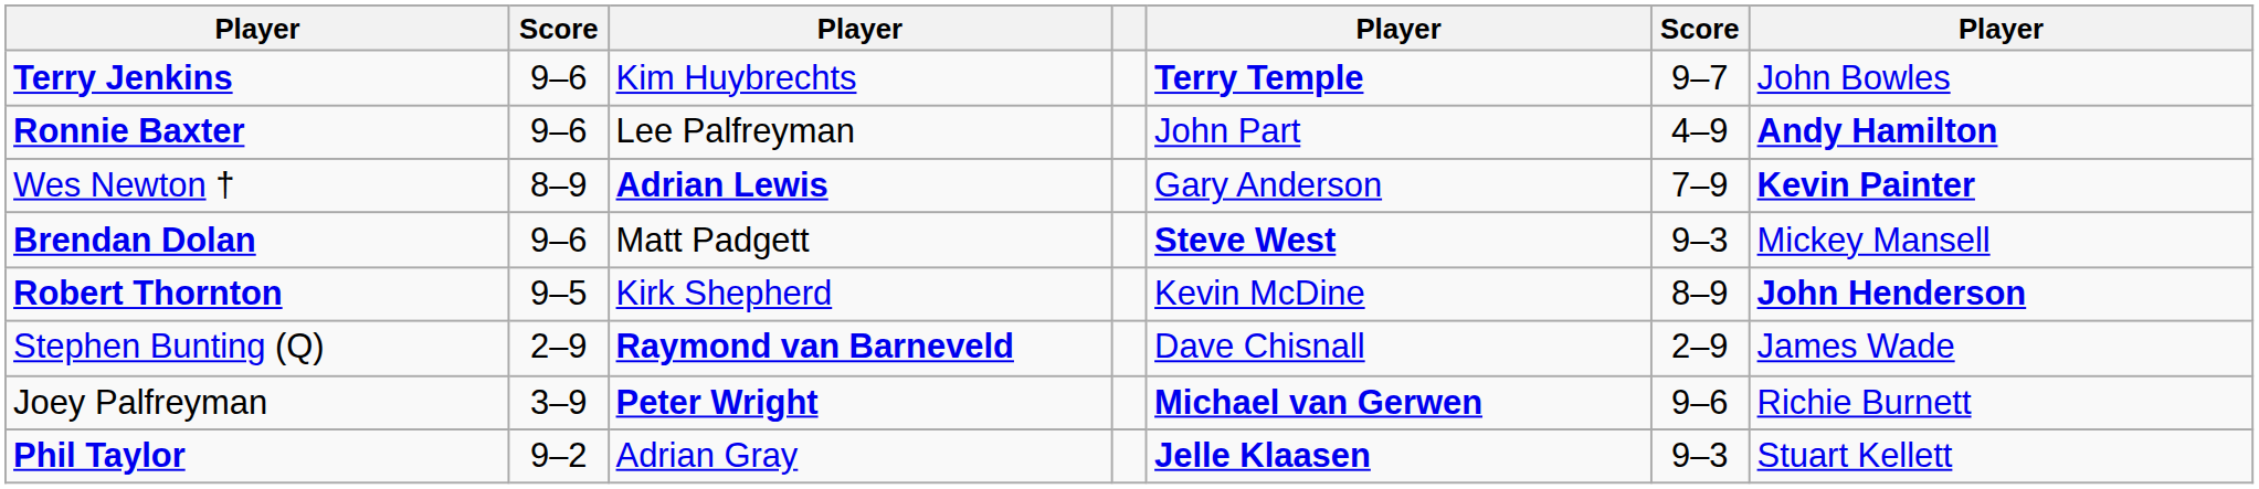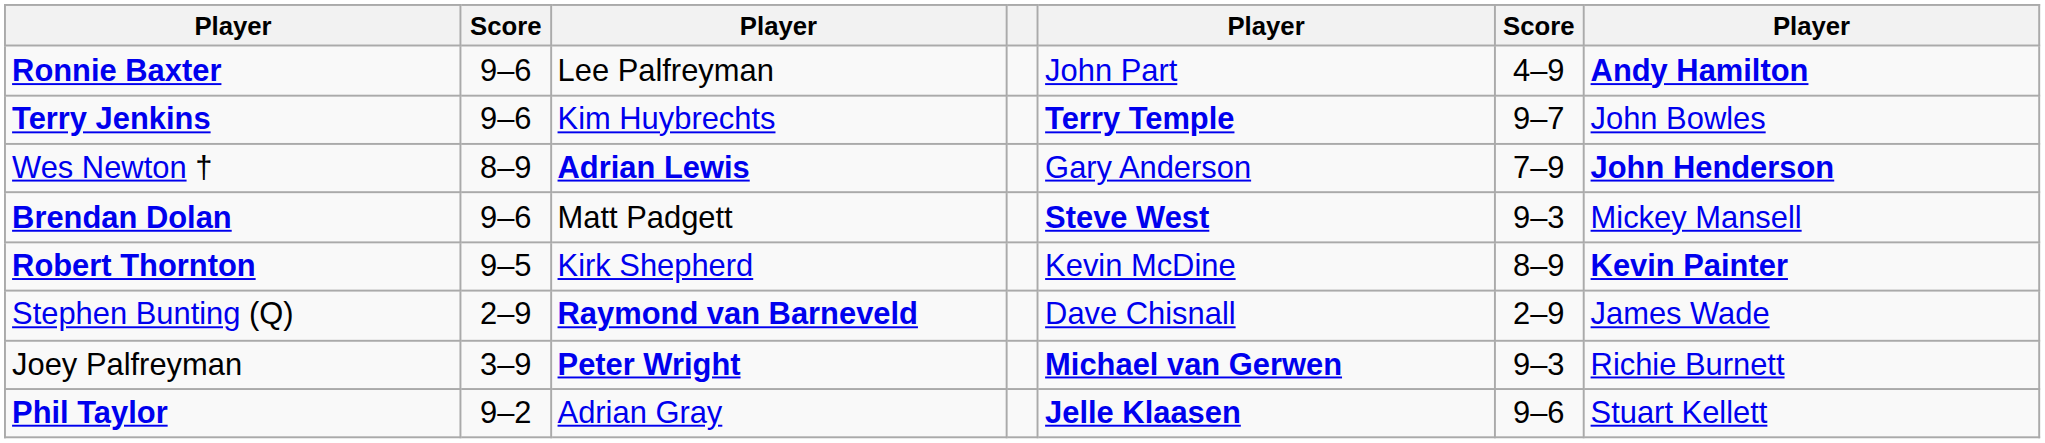rows swapped: Ronnie Baxter <-> Terry Jenkins
Wes Newton † | column 7: Kevin Painter -> John Henderson
Robert Thornton | column 7: John Henderson -> Kevin Painter
Joey Palfreyman | column 6: 9–6 -> 9–3
Phil Taylor | column 6: 9–3 -> 9–6
